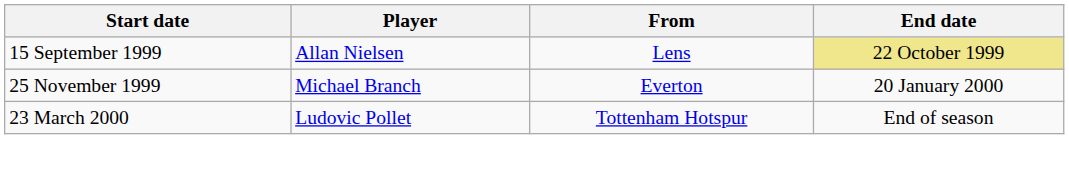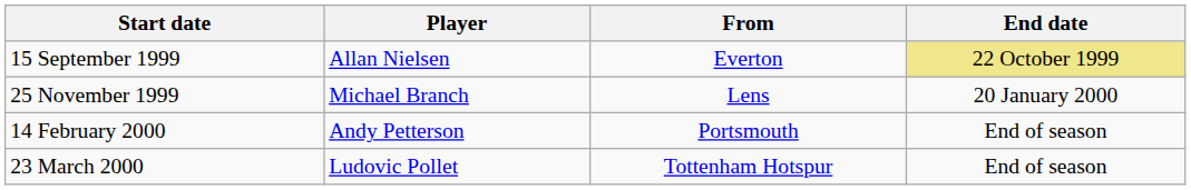15 September 1999 | From: Lens -> Everton
25 November 1999 | From: Everton -> Lens
+ row: 14 February 2000 | Andy Petterson | Portsmouth | End of season
